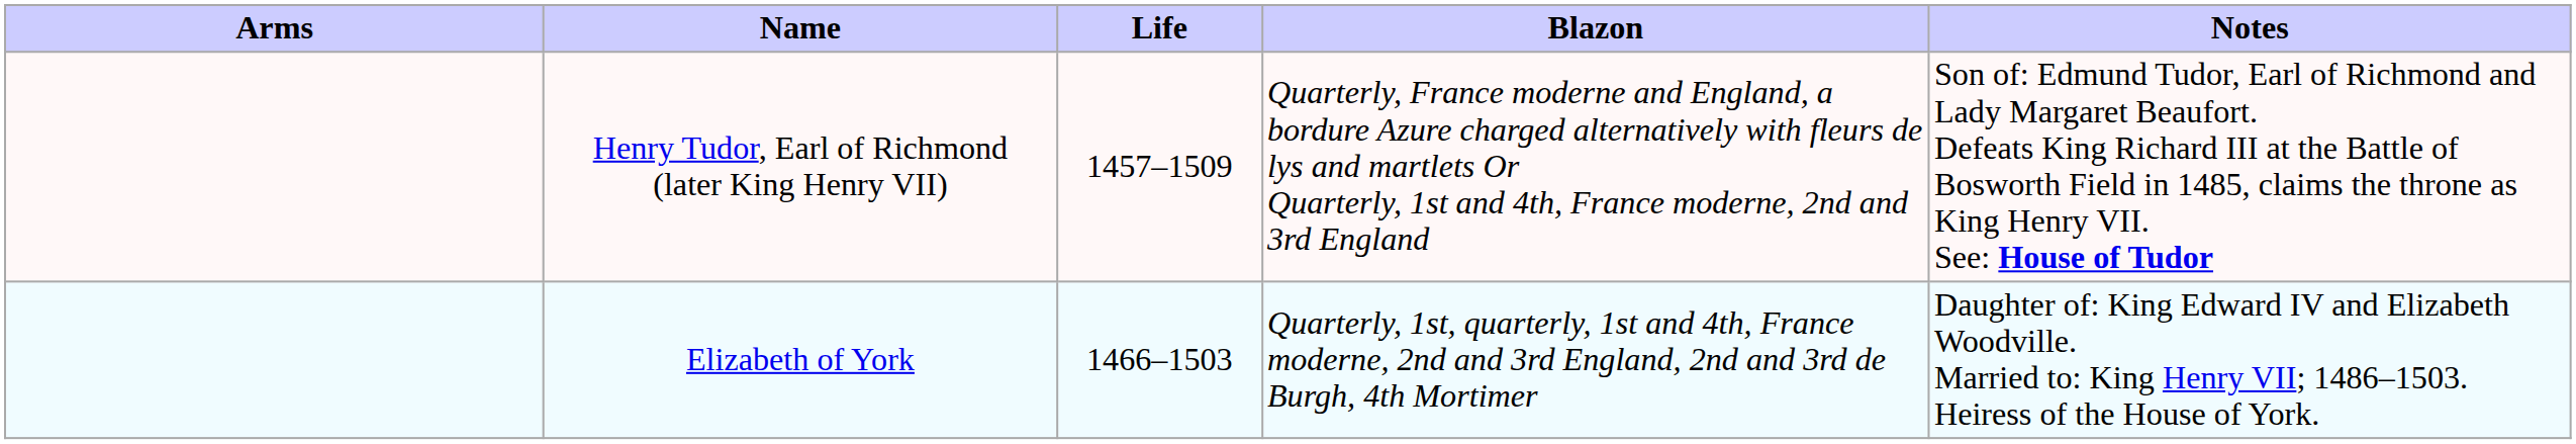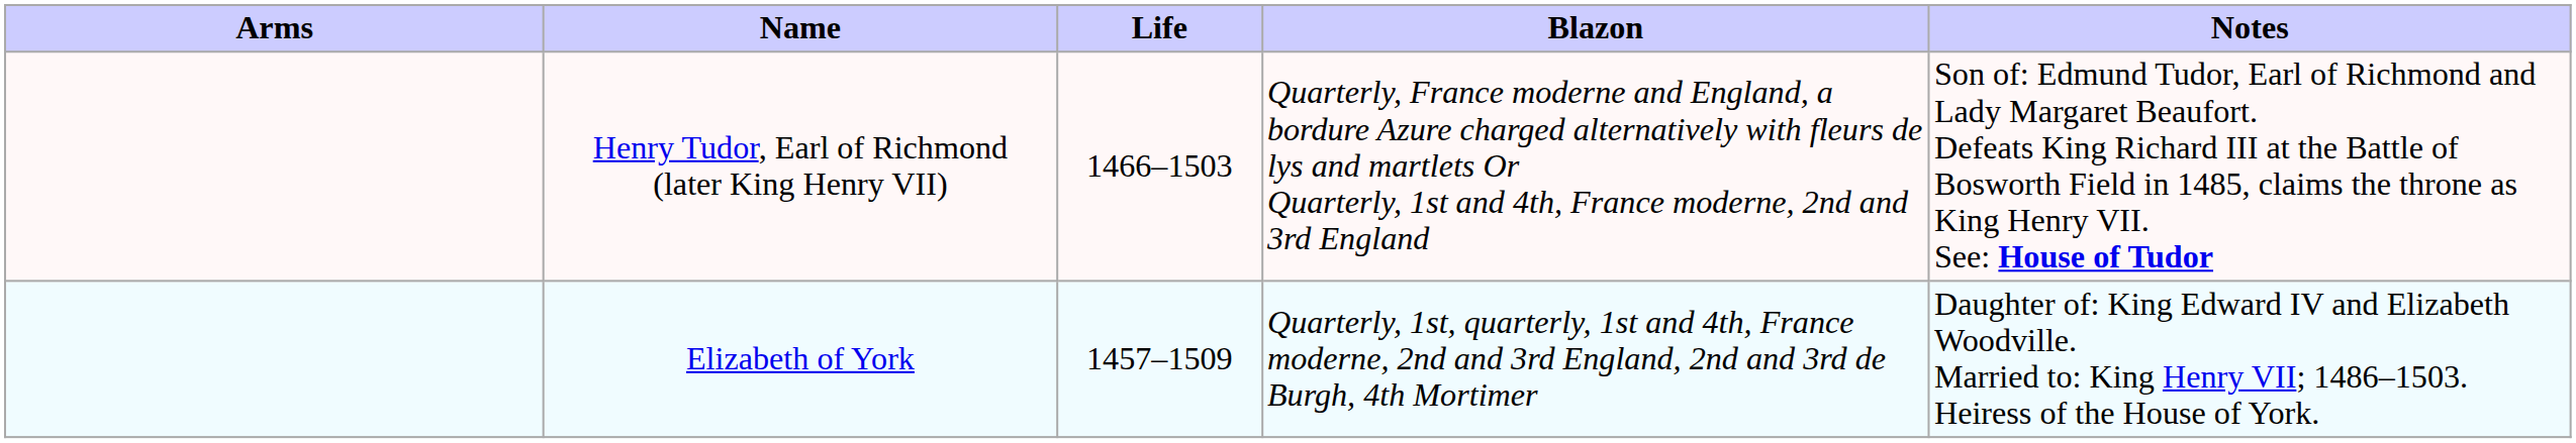Henry Tudor, Earl of Richmond (later King Henry VII) | Life: 1457–1509 -> 1466–1503
Elizabeth of York | Life: 1466–1503 -> 1457–1509
